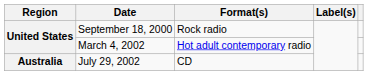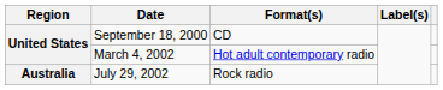September 18, 2000 | Format(s): Rock radio -> CD
July 29, 2002 | Format(s): CD -> Rock radio
